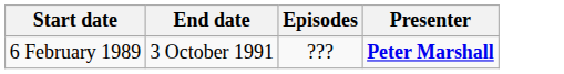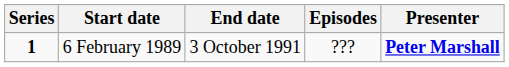+ column: Series | 1
